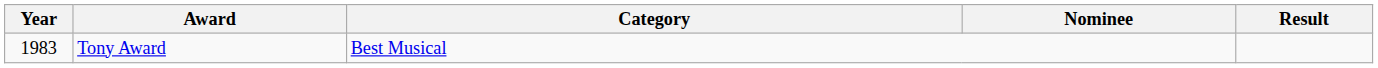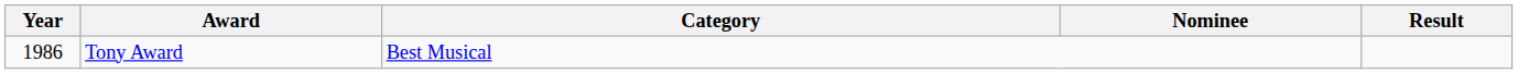Tony Award | Year: 1983 -> 1986
